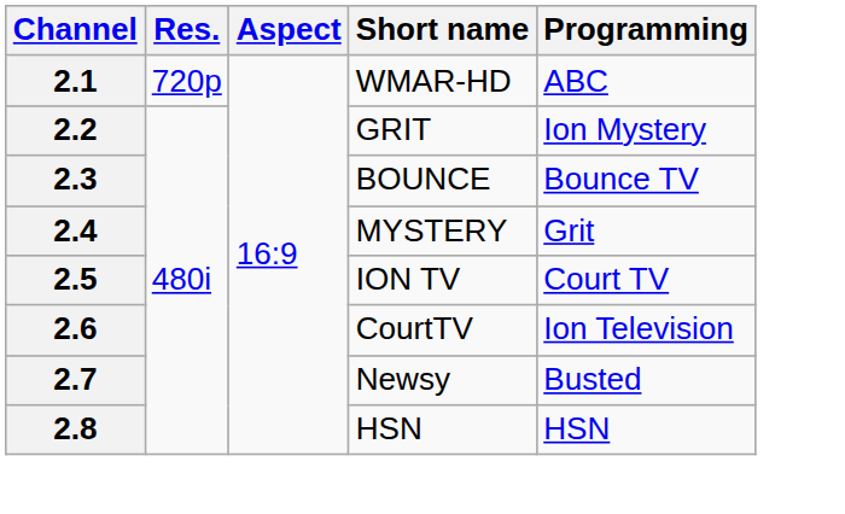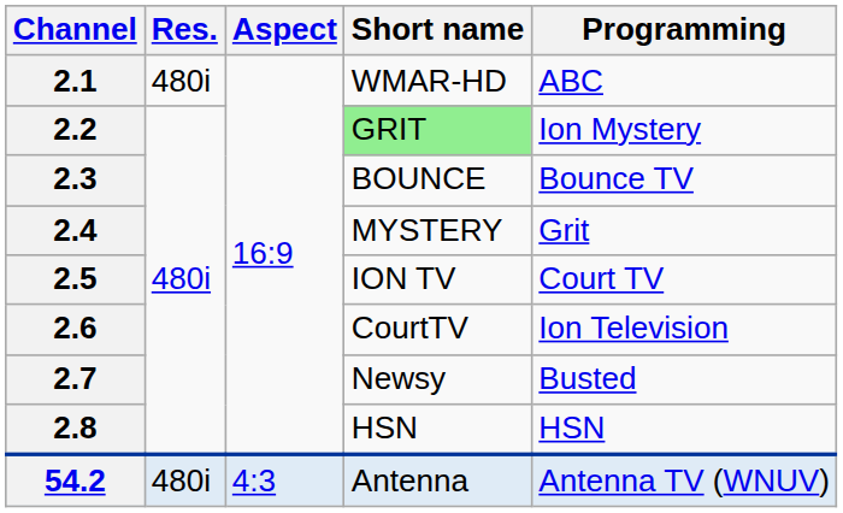2.1 | Res.: 720p -> 480i
2.2 | Short name: no background -> lightgreen background
+ row: 54.2 | 480i | 4:3 | Antenna | Antenna TV (WNUV)
